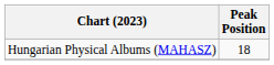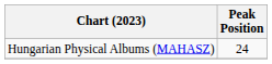Hungarian Physical Albums (MAHASZ) | Peak Position: 18 -> 24
